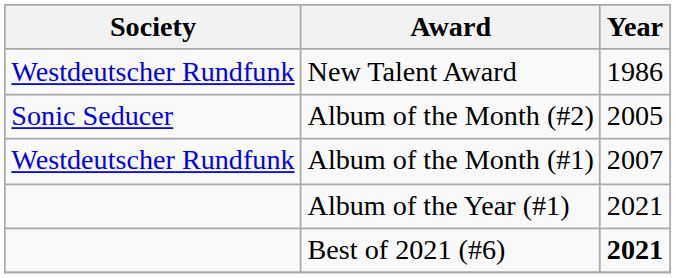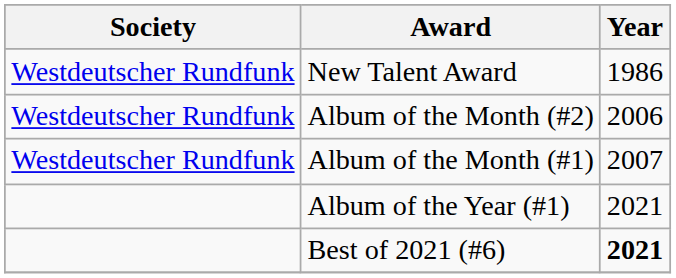Album of the Month (#2) | Society: Sonic Seducer -> Westdeutscher Rundfunk
Album of the Month (#2) | Year: 2005 -> 2006
